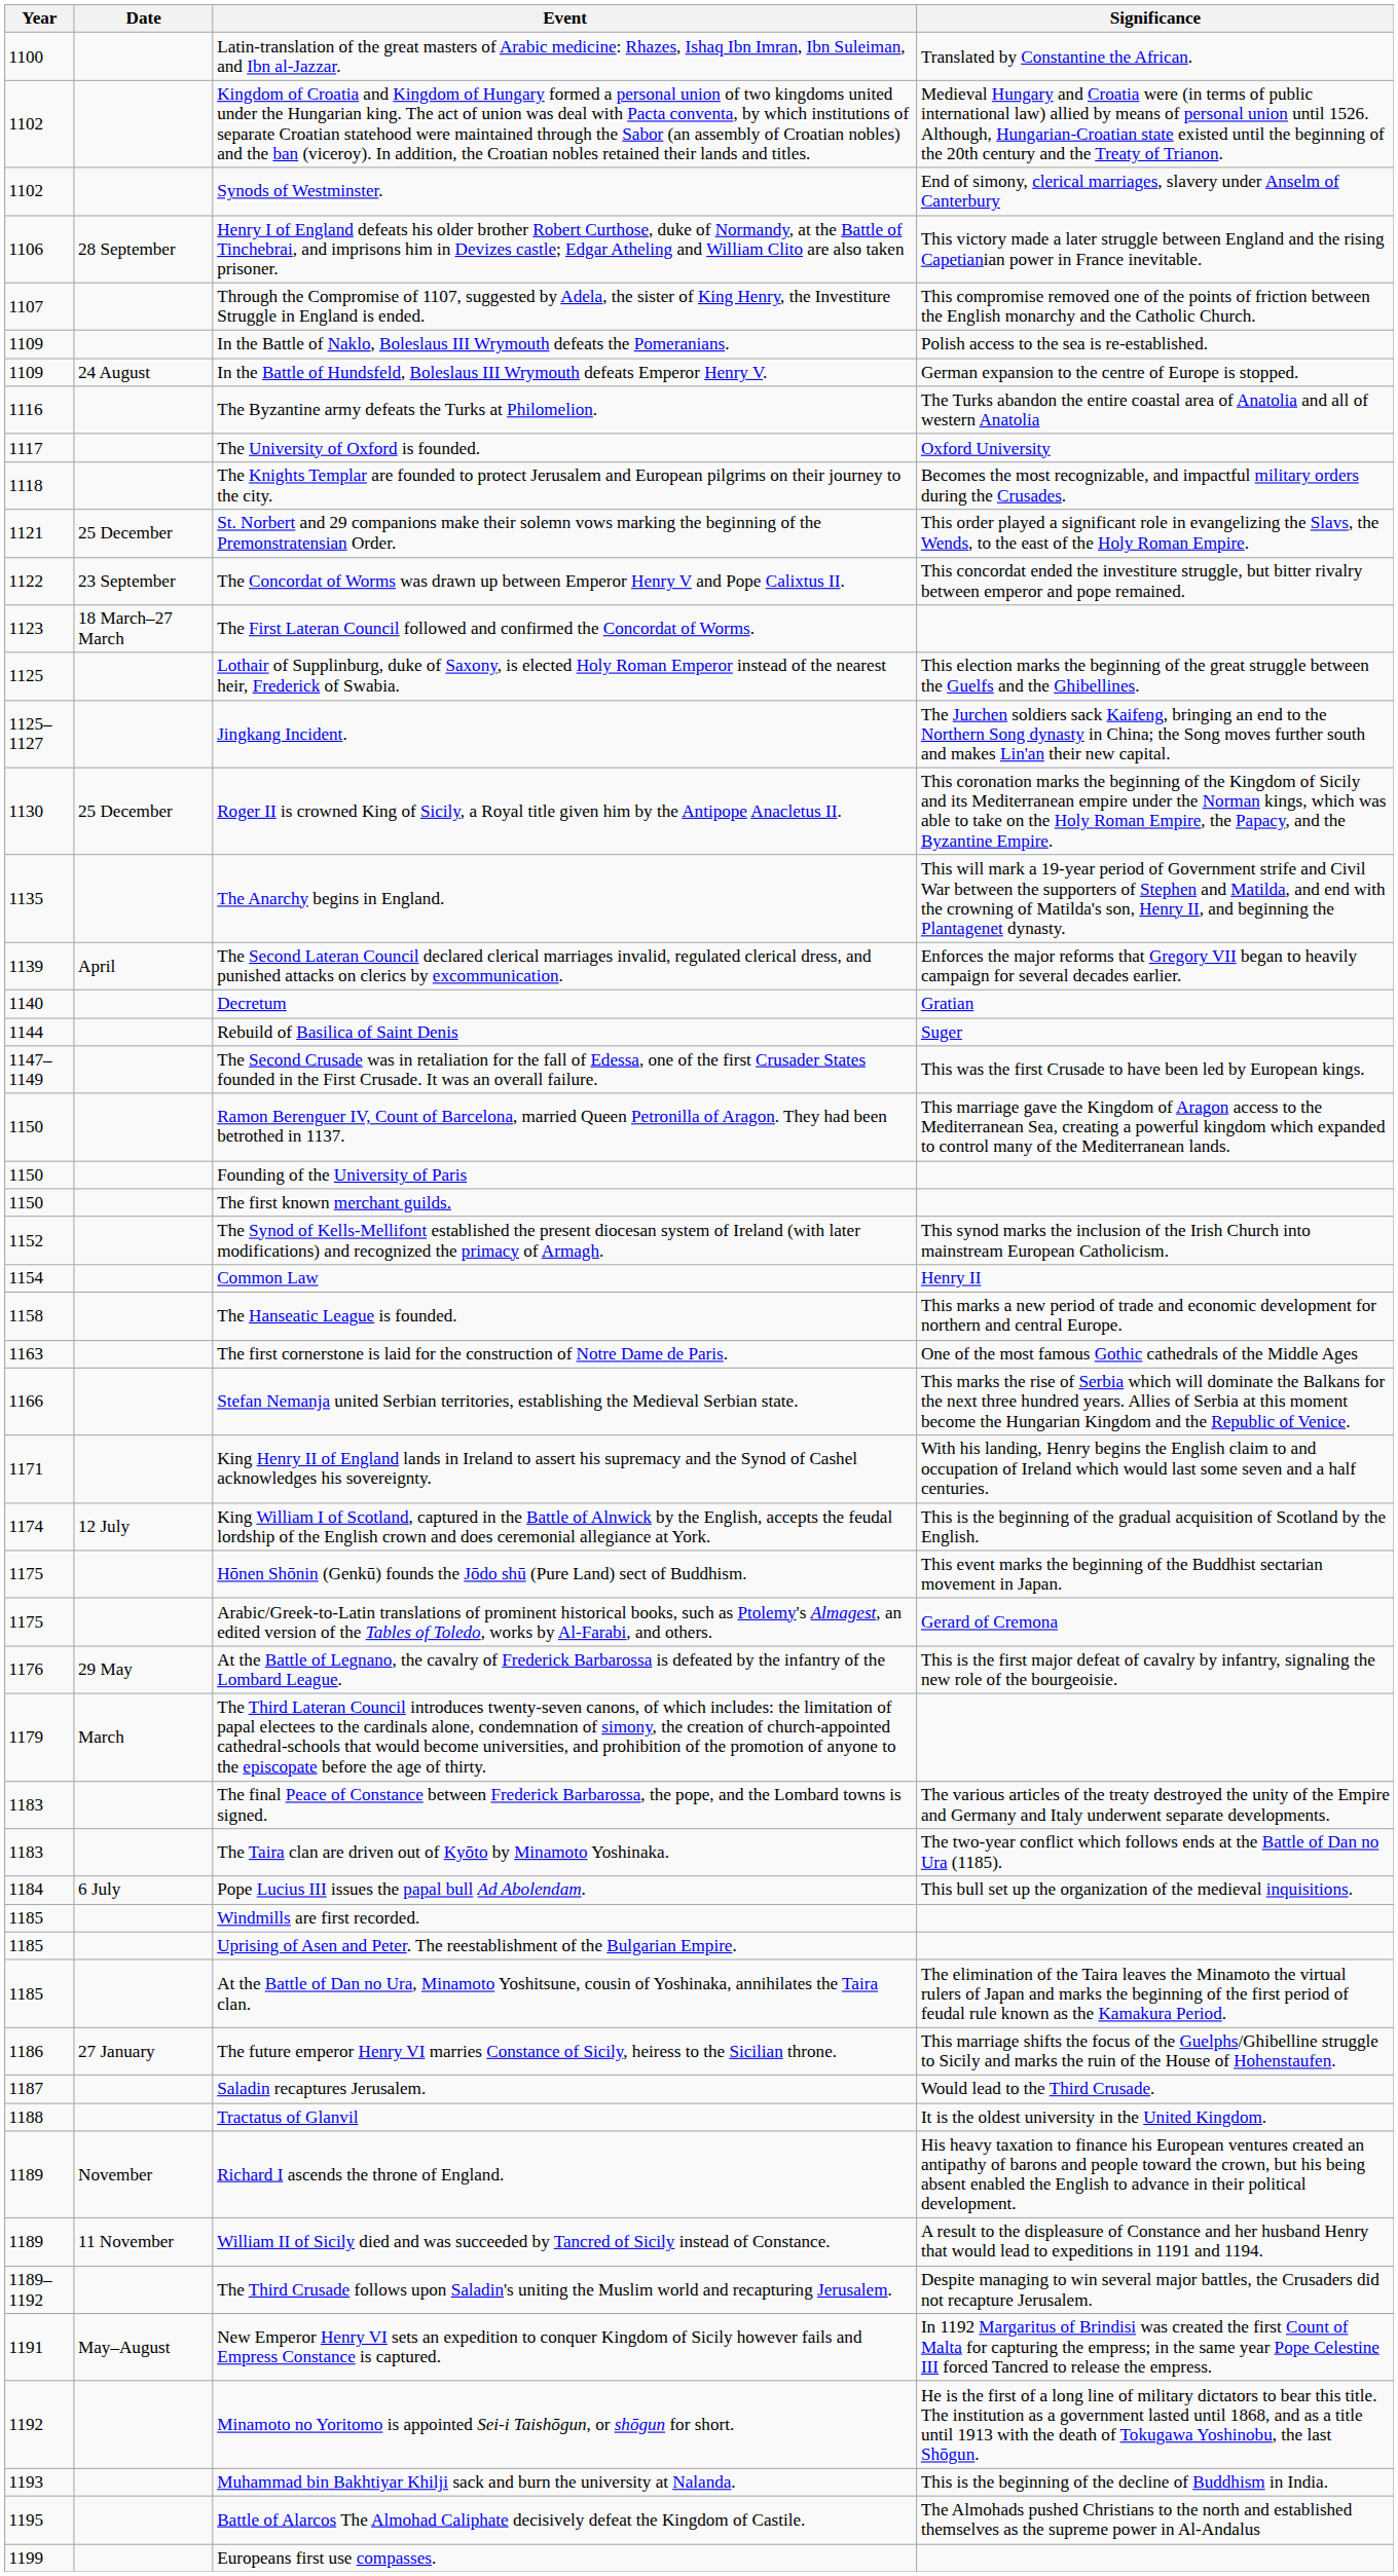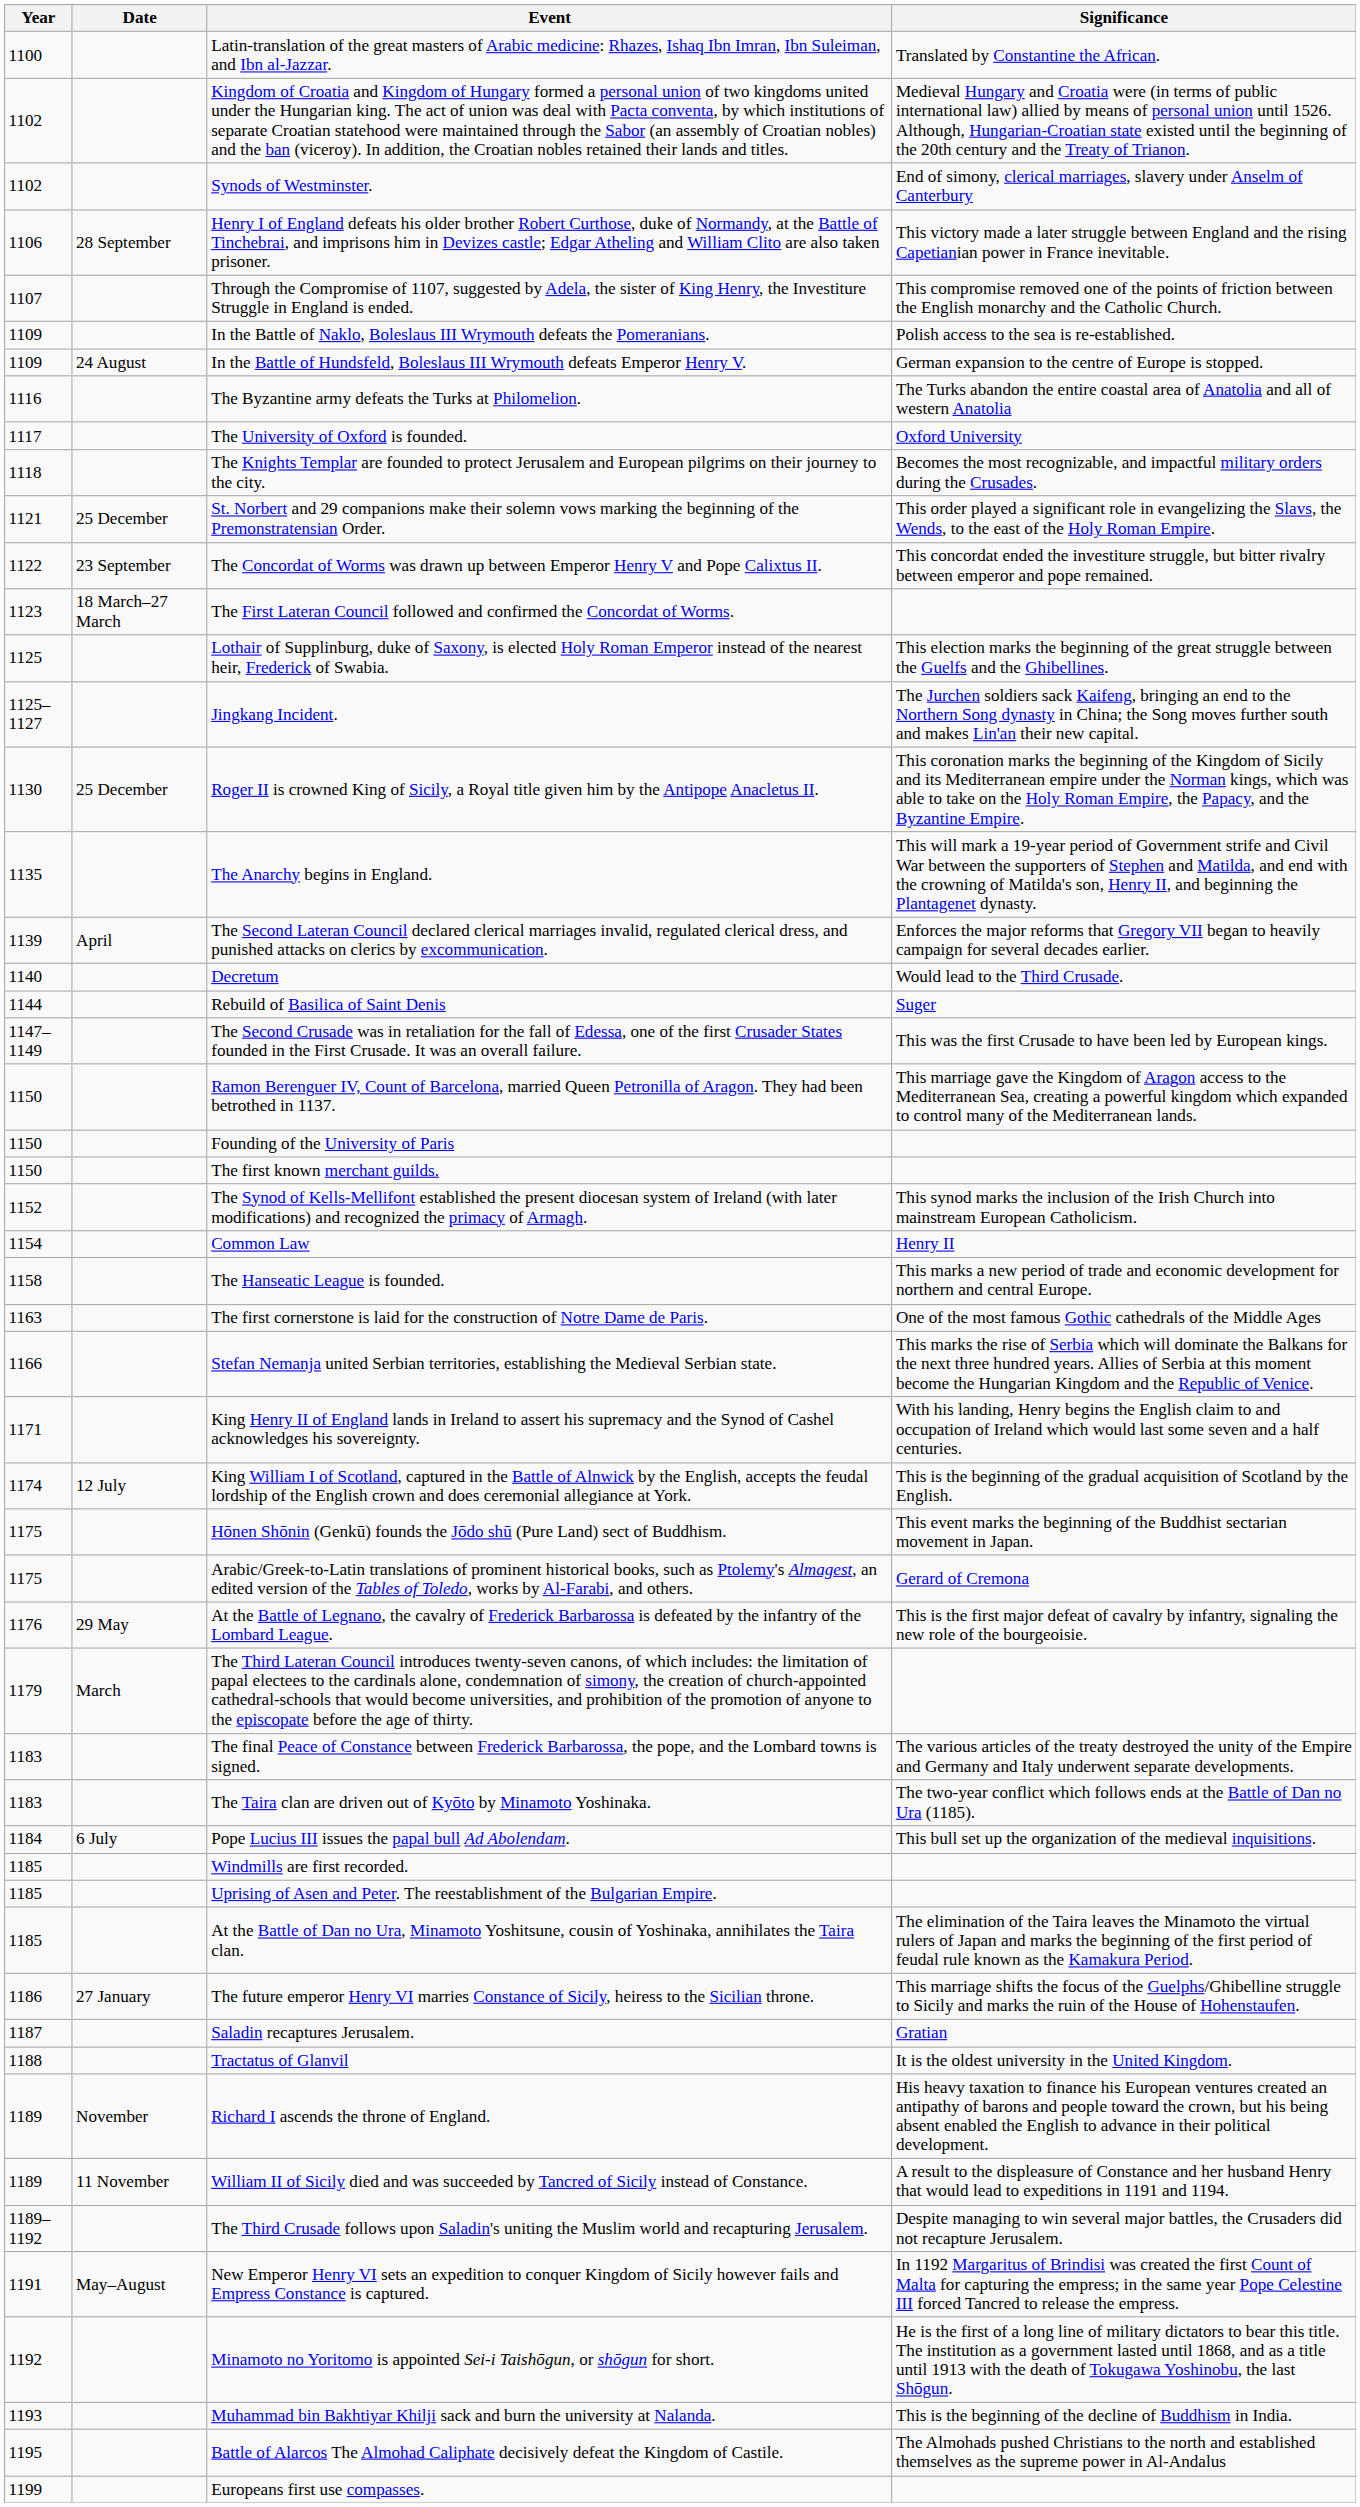Decretum | Significance: Gratian -> Would lead to the Third Crusade.
Saladin recaptures Jerusalem. | Significance: Would lead to the Third Crusade. -> Gratian
